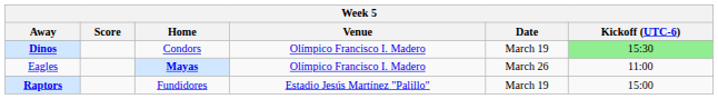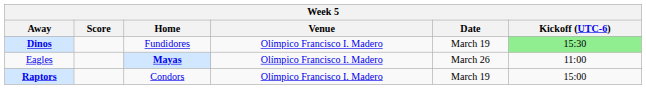Dinos | Home: Condors -> Fundidores
Raptors | Home: Fundidores -> Condors
Raptors | Venue: Estadio Jesús Martínez "Palillo" -> Olímpico Francisco I. Madero
